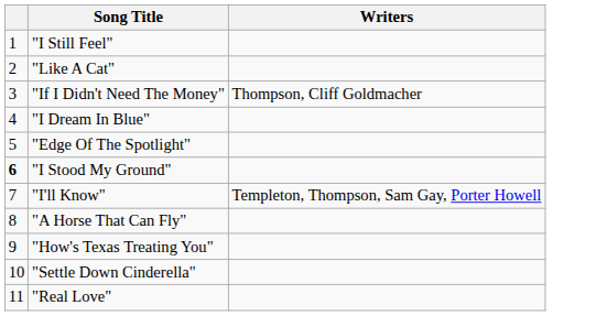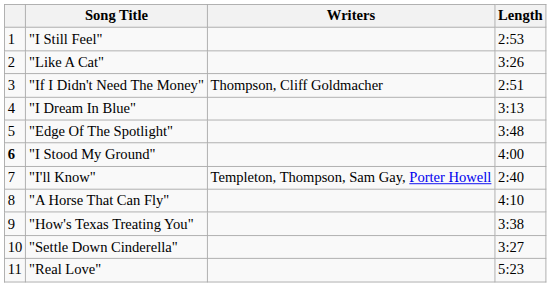+ column: Length | 2:53 | 3:26 | 2:51 | 3:13 | 3:48 | 4:00 | 2:40 | 4:10 | 3:38 | 3:27 | 5:23
